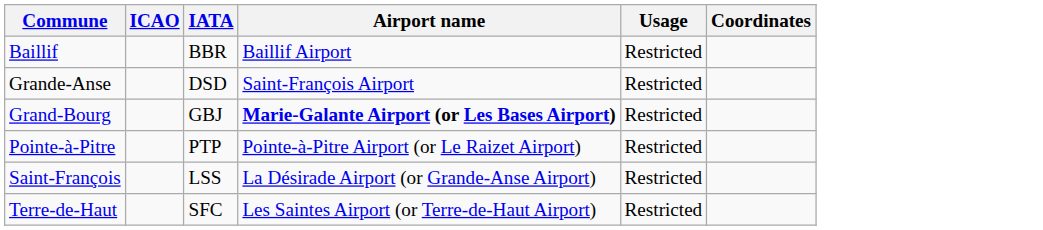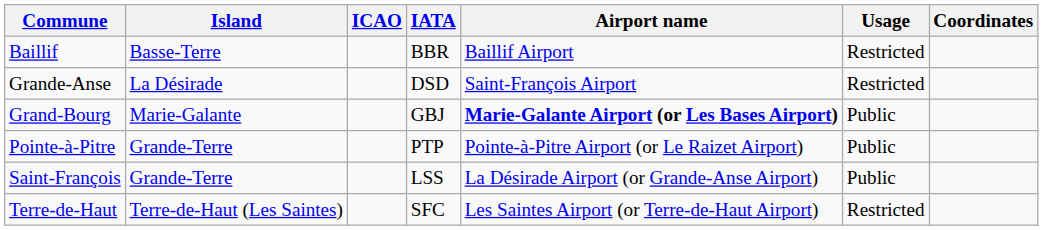+ column: Island | Basse-Terre | La Désirade | Marie-Galante | Grande-Terre | Grande-Terre | Terre-de-Haut (Les Saintes)
Grand-Bourg | Usage: Restricted -> Public
Pointe-à-Pitre | Usage: Restricted -> Public
Saint-François | Usage: Restricted -> Public
